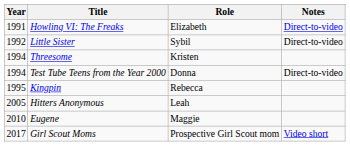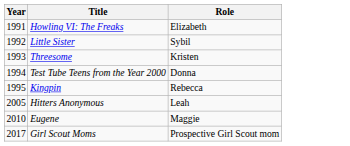- column: Notes | Direct-to-video | Direct-to-video | Direct-to-video | Video short
Threesome | Year: 1994 -> 1993
